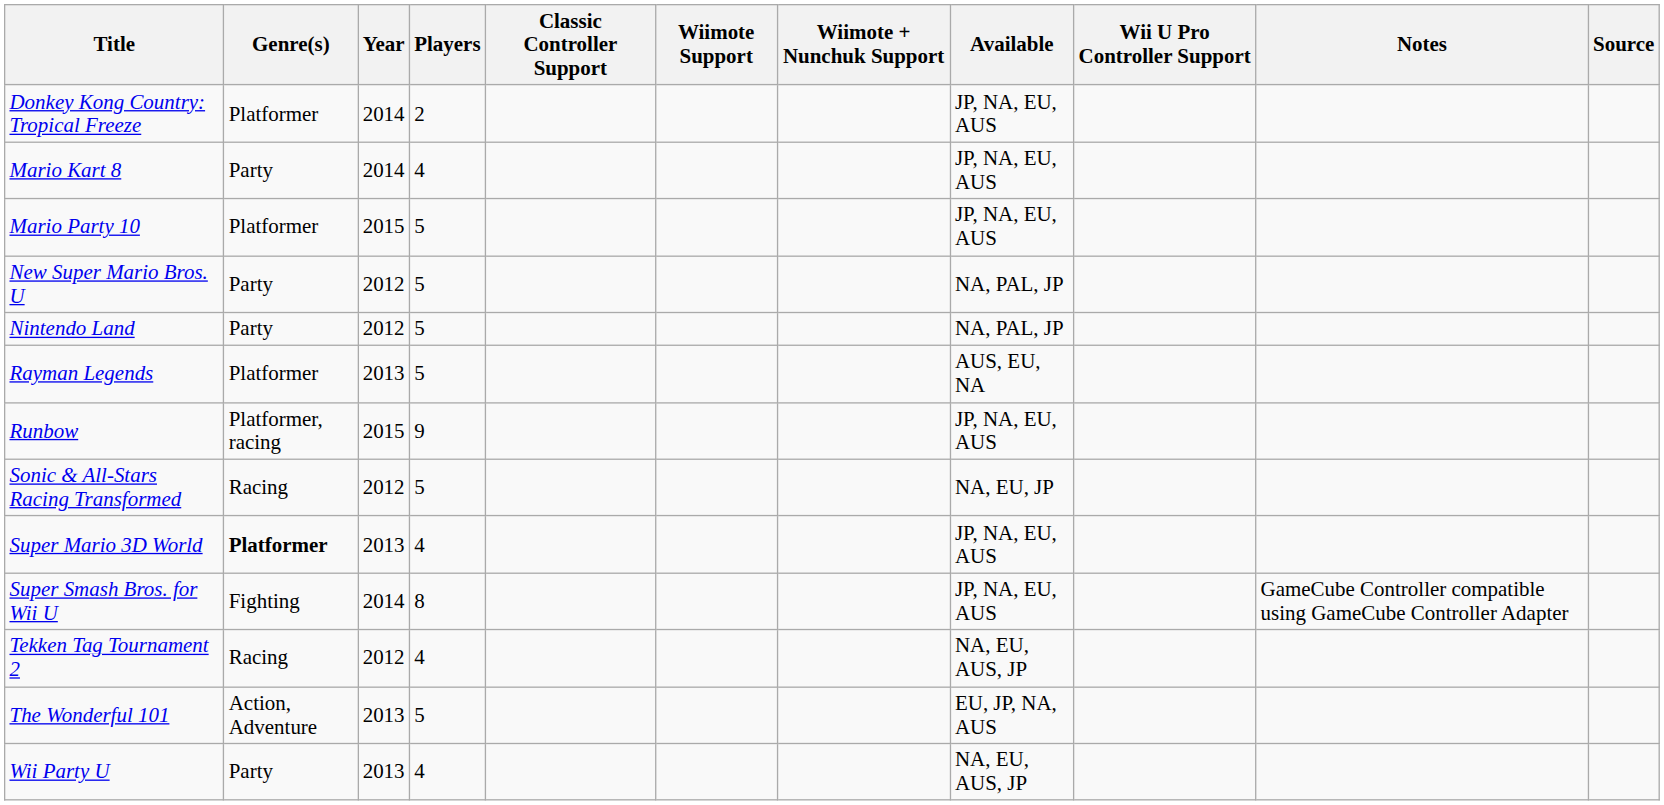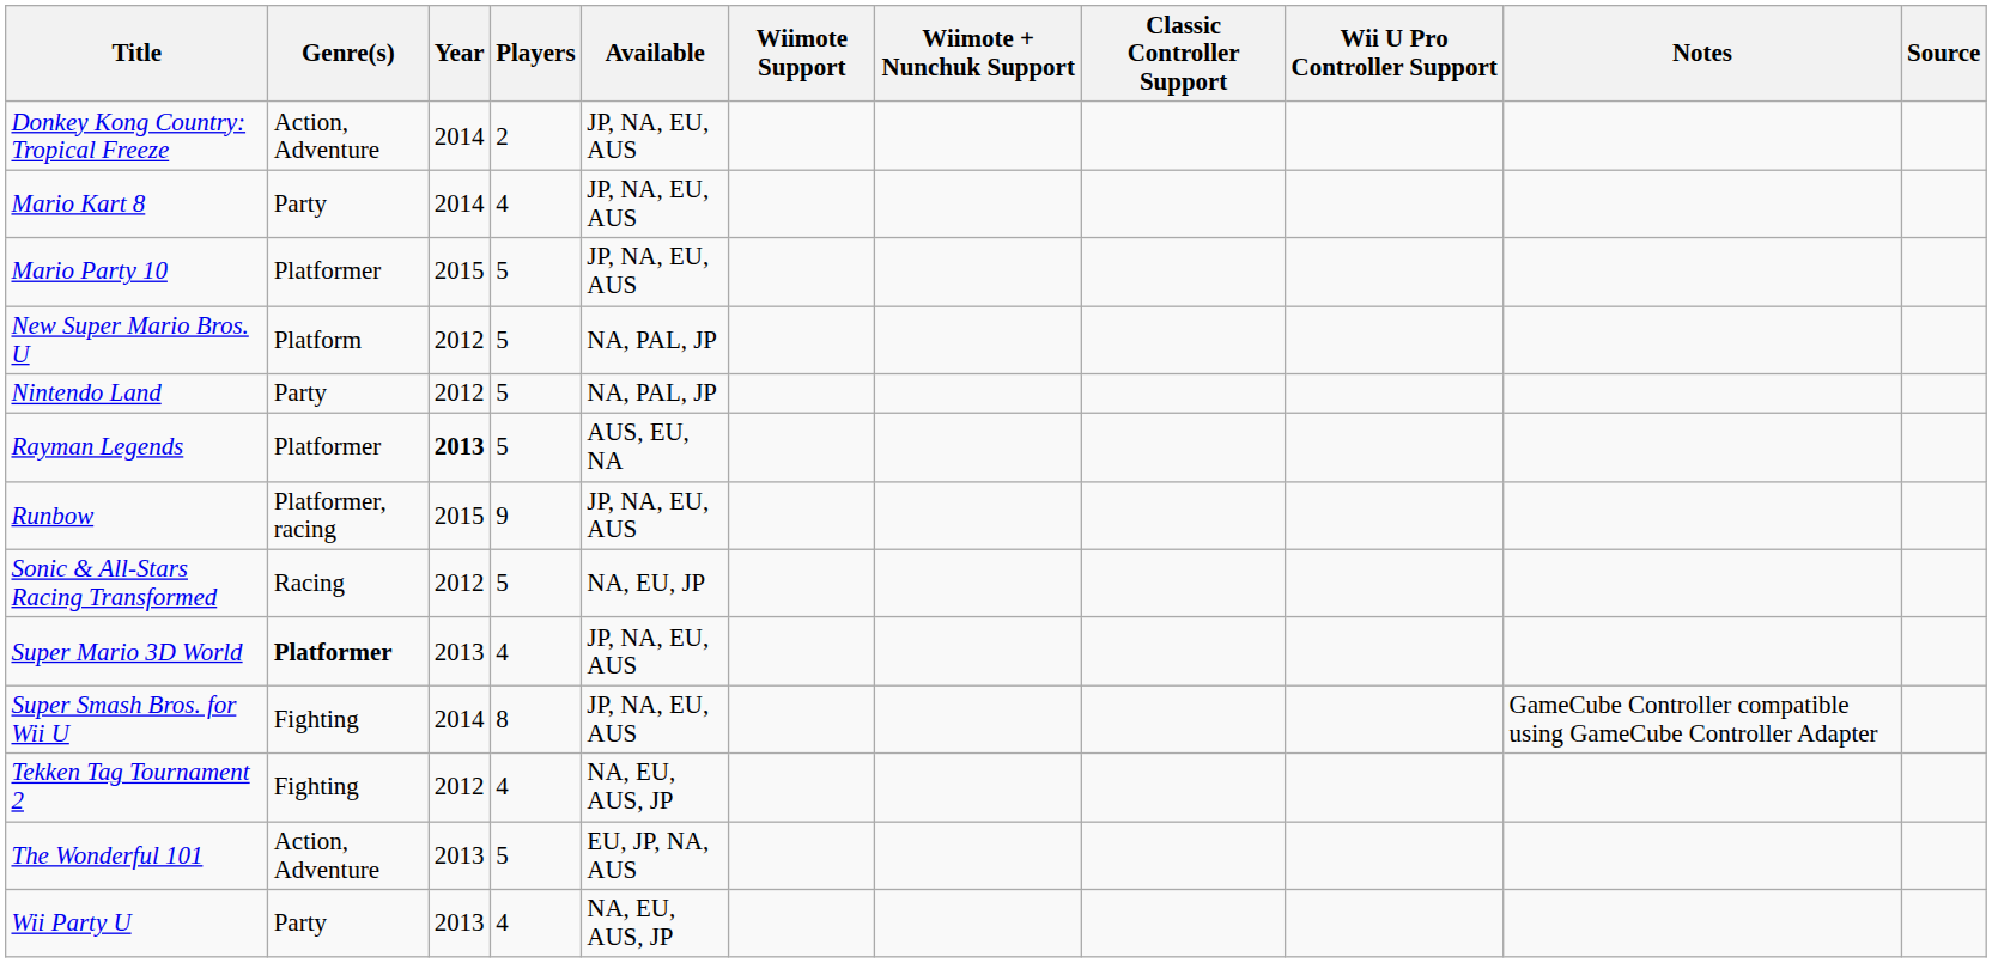columns swapped: Available <-> Classic Controller Support
Donkey Kong Country: Tropical Freeze | Genre(s): Platformer -> Action, Adventure
New Super Mario Bros. U | Genre(s): Party -> Platform
Rayman Legends | Year: normal -> bold
Tekken Tag Tournament 2 | Genre(s): Racing -> Fighting
